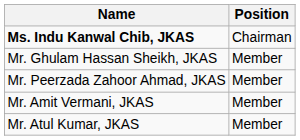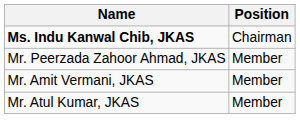- row: Mr. Ghulam Hassan Sheikh, JKAS | Member
